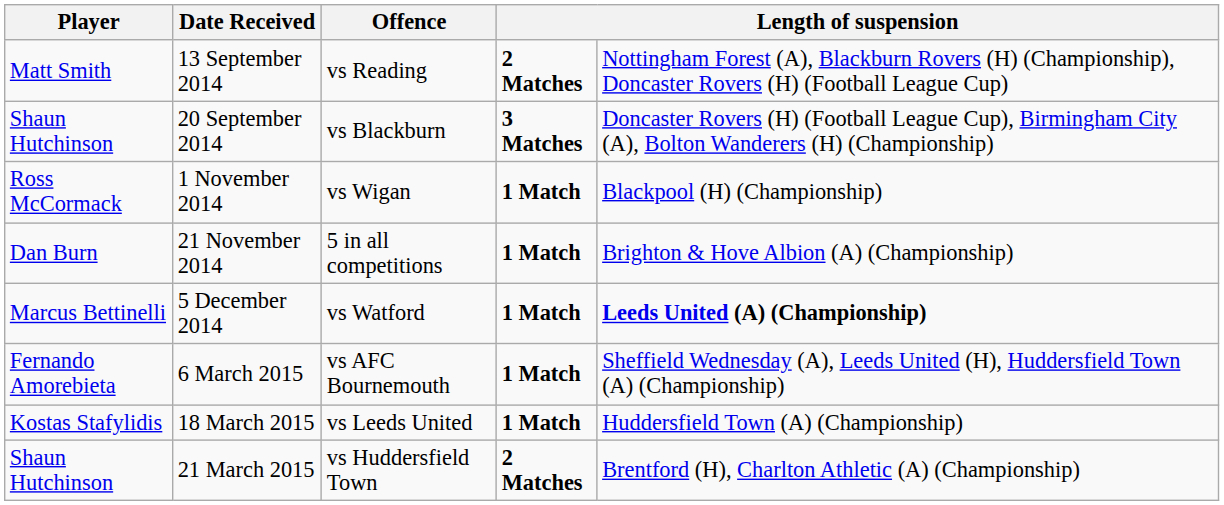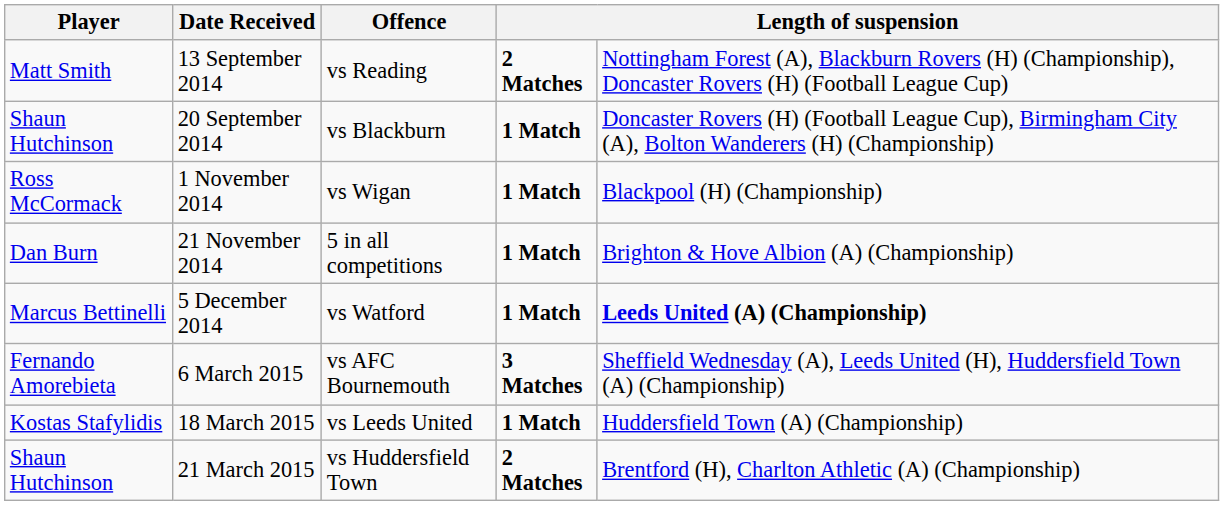20 September 2014 | column 4: 3 Matches -> 1 Match
6 March 2015 | column 4: 1 Match -> 3 Matches
